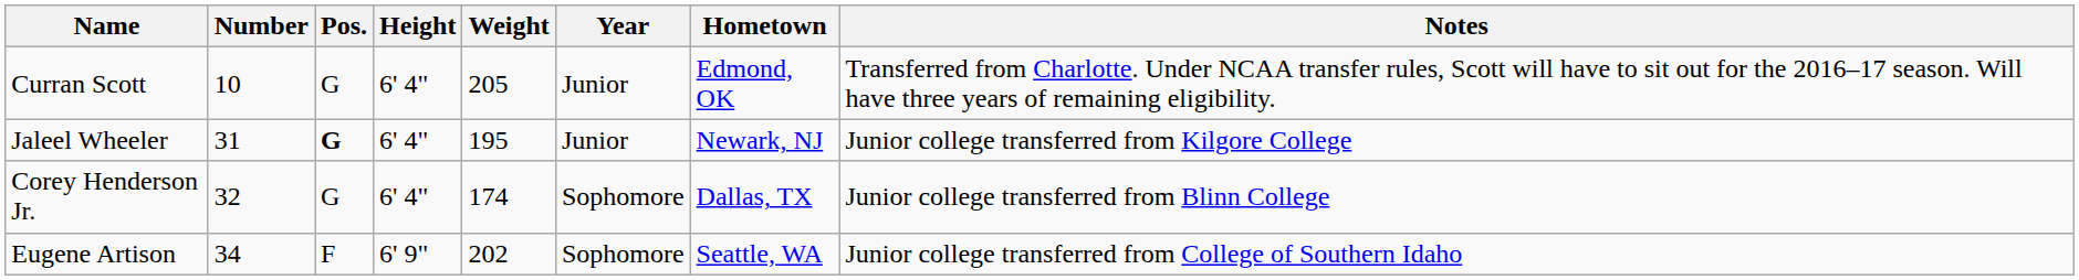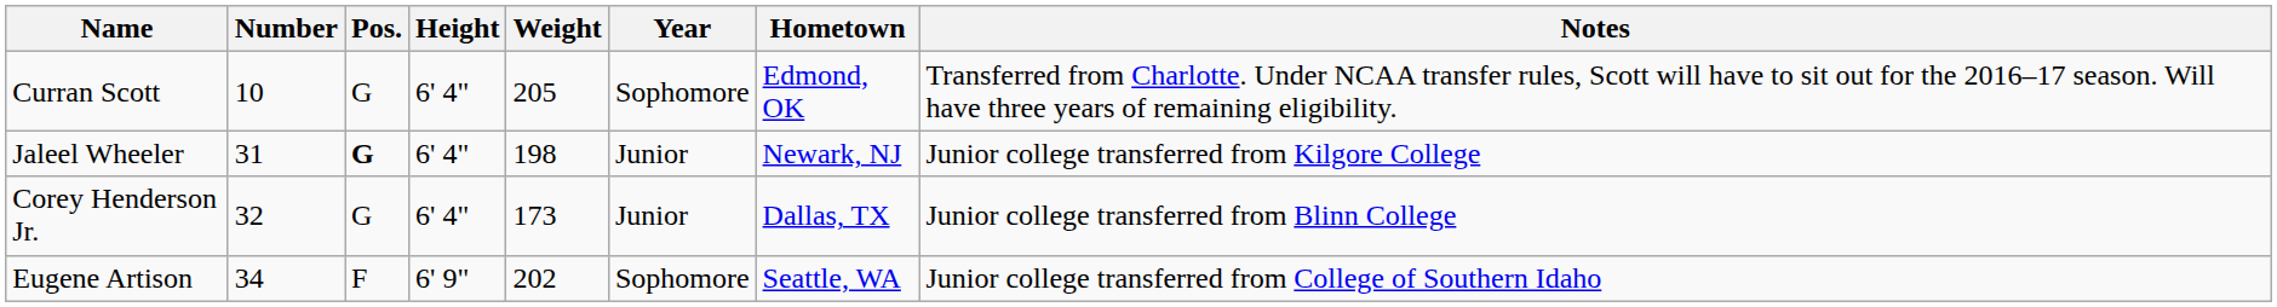Curran Scott | Year: Junior -> Sophomore
Jaleel Wheeler | Weight: 195 -> 198
Corey Henderson Jr. | Weight: 174 -> 173
Corey Henderson Jr. | Year: Sophomore -> Junior
